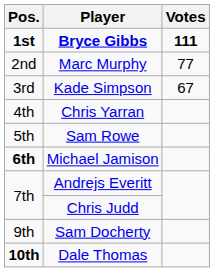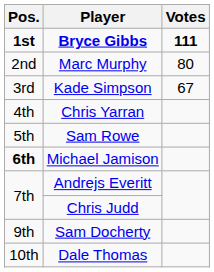Marc Murphy | Votes: 77 -> 80
Dale Thomas | Pos.: bold -> normal
